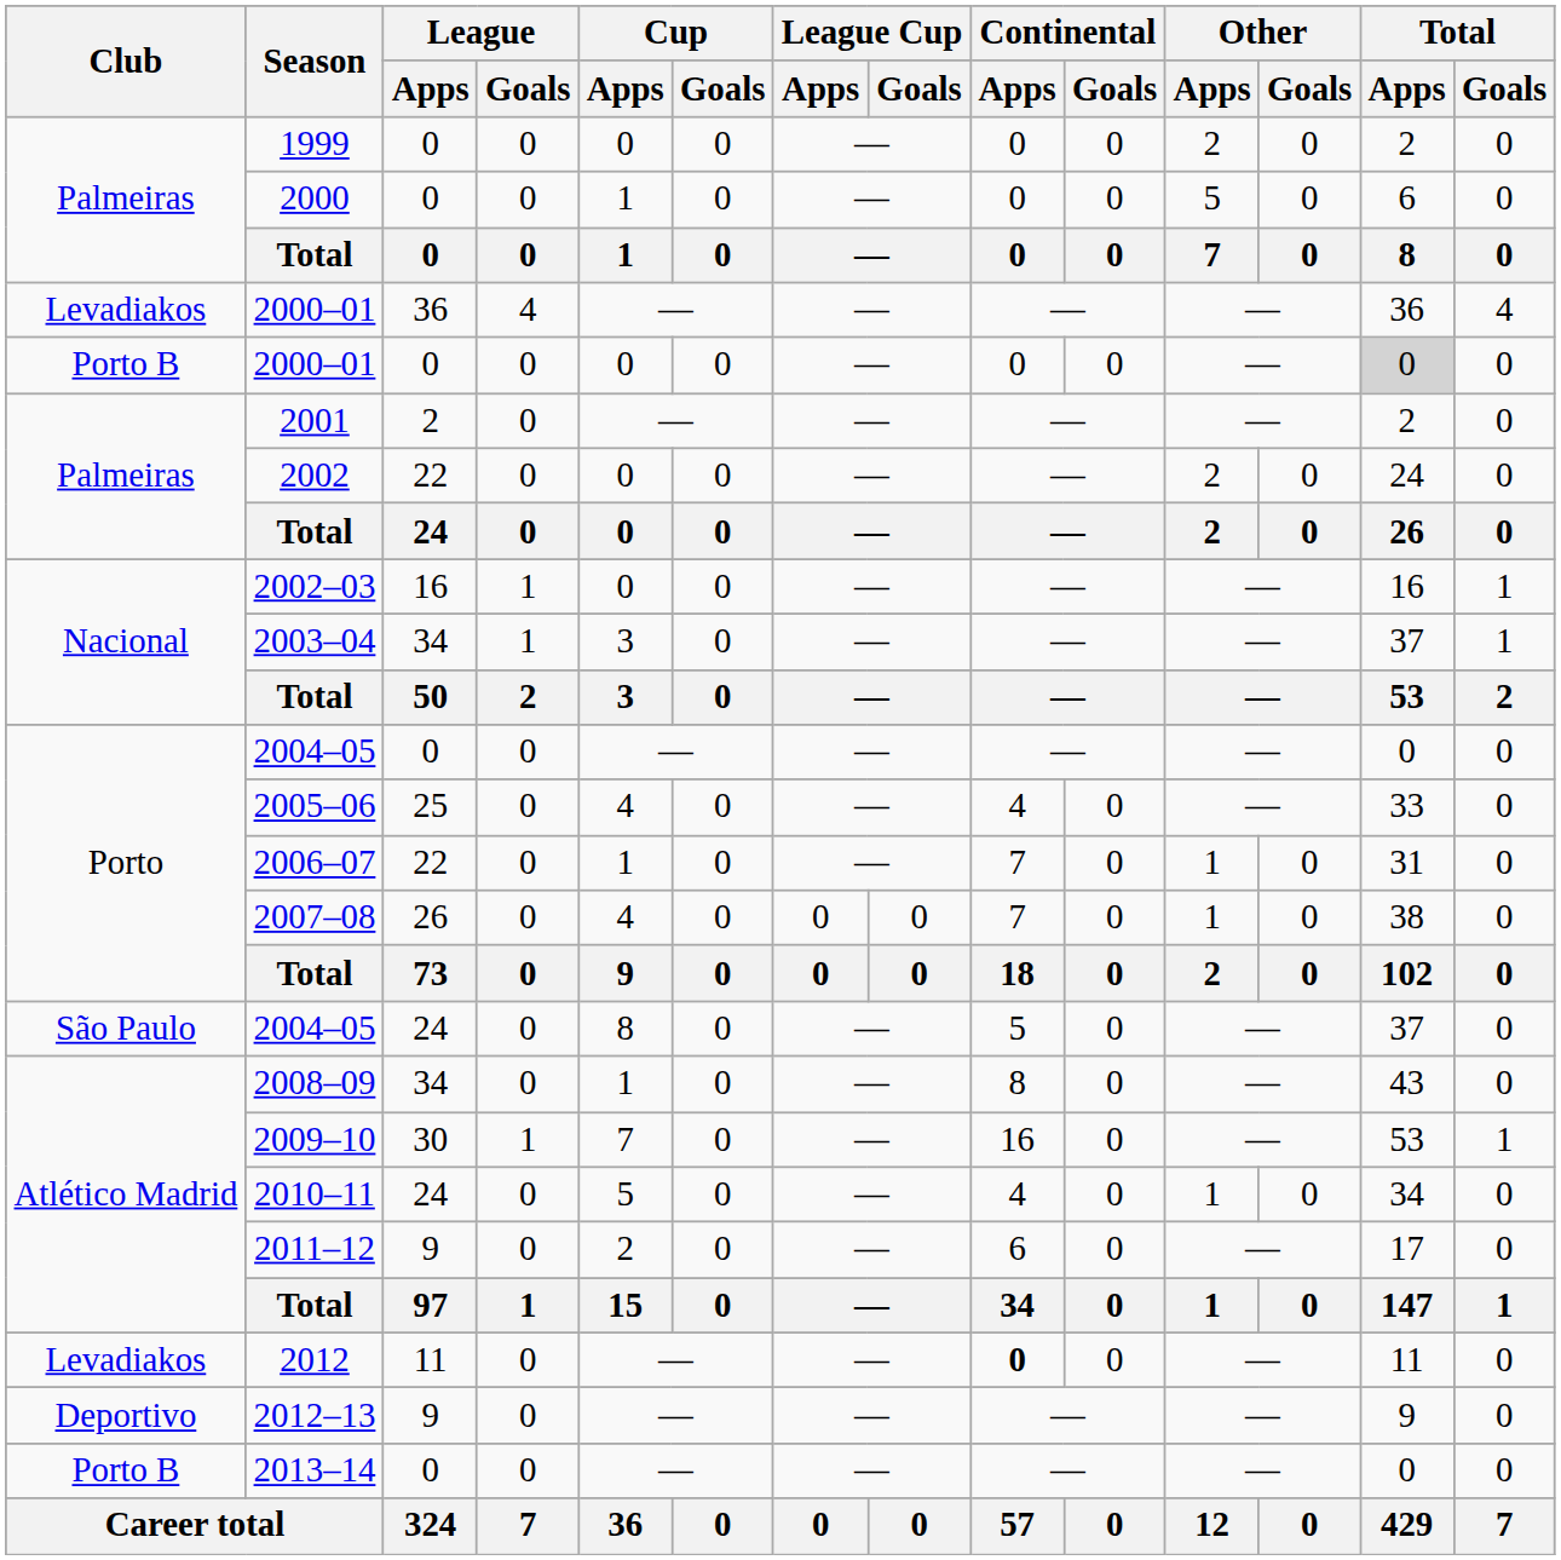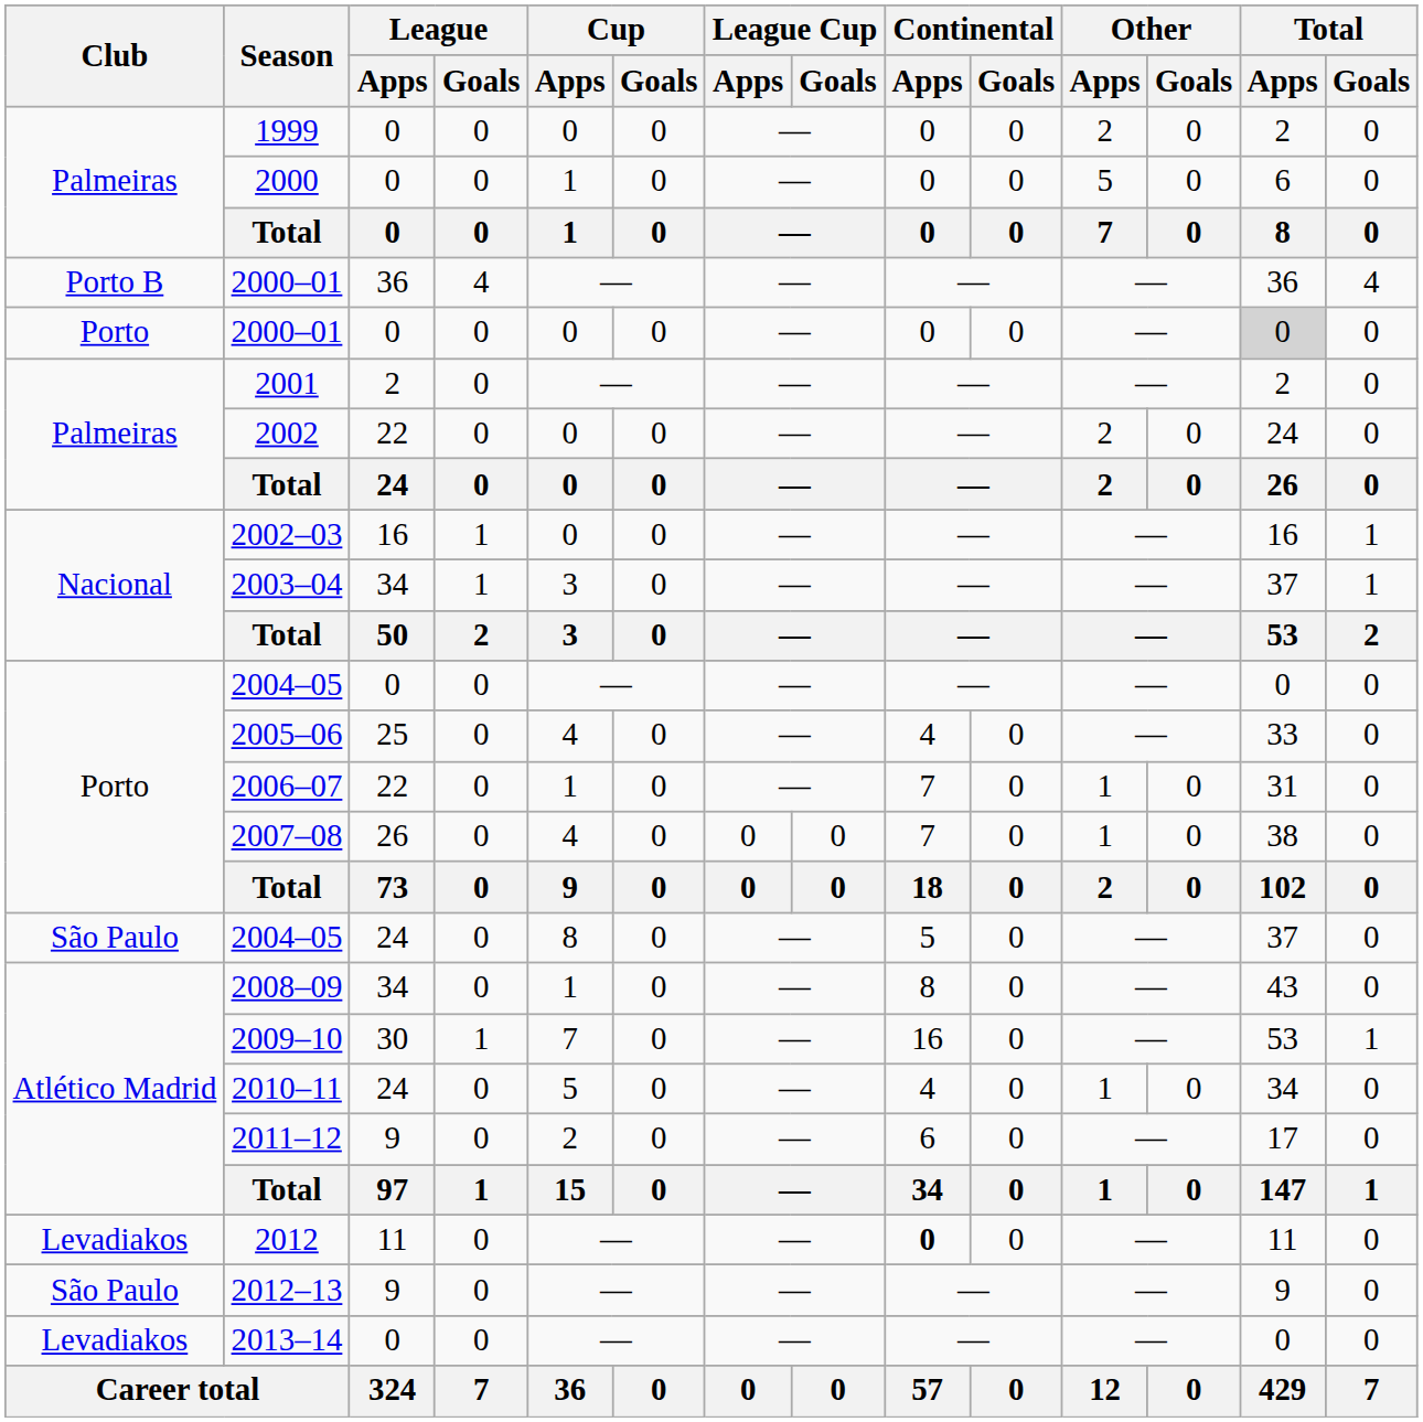2000–01 / 36 | Club: Levadiakos -> Porto B
2000–01 / 0 | Club: Porto B -> Porto
2012–13 | Club: Deportivo -> São Paulo
2013–14 | Club: Porto B -> Levadiakos
